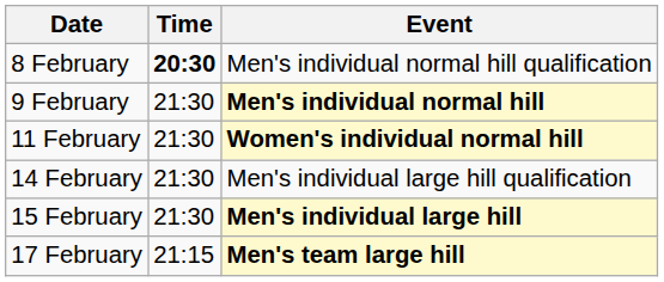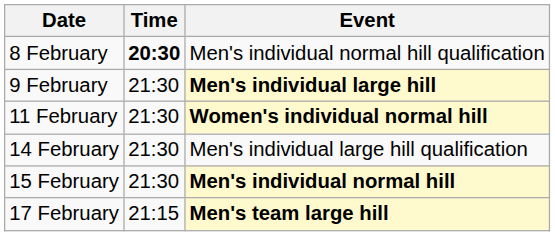9 February | Event: Men's individual normal hill -> Men's individual large hill
15 February | Event: Men's individual large hill -> Men's individual normal hill
